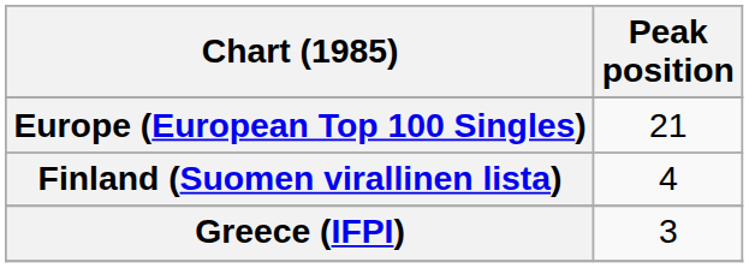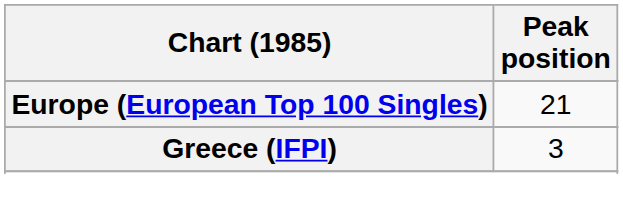- row: Finland (Suomen virallinen lista) | 4
